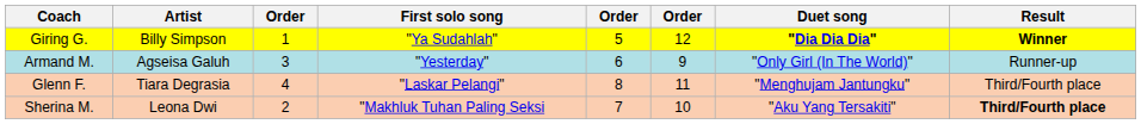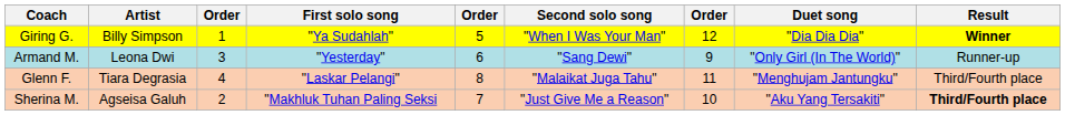+ column: Second solo song | "When I Was Your Man" | "Sang Dewi" | "Malaikat Juga Tahu" | "Just Give Me a Reason"
Giring G. | Duet song: bold -> normal
Armand M. | Artist: Agseisa Galuh -> Leona Dwi
Sherina M. | Artist: Leona Dwi -> Agseisa Galuh
